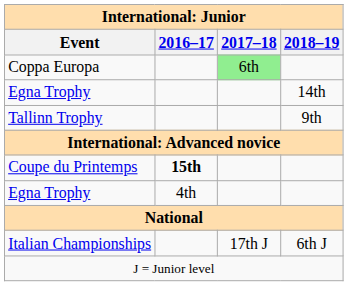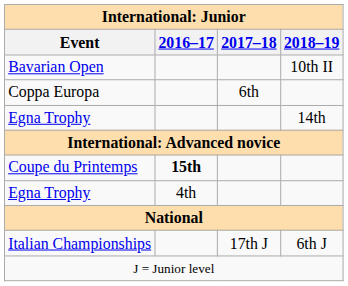+ row: Bavarian Open | 10th II
Coppa Europa | 2017–18: lightgreen background -> no background
- row: Tallinn Trophy | 9th
